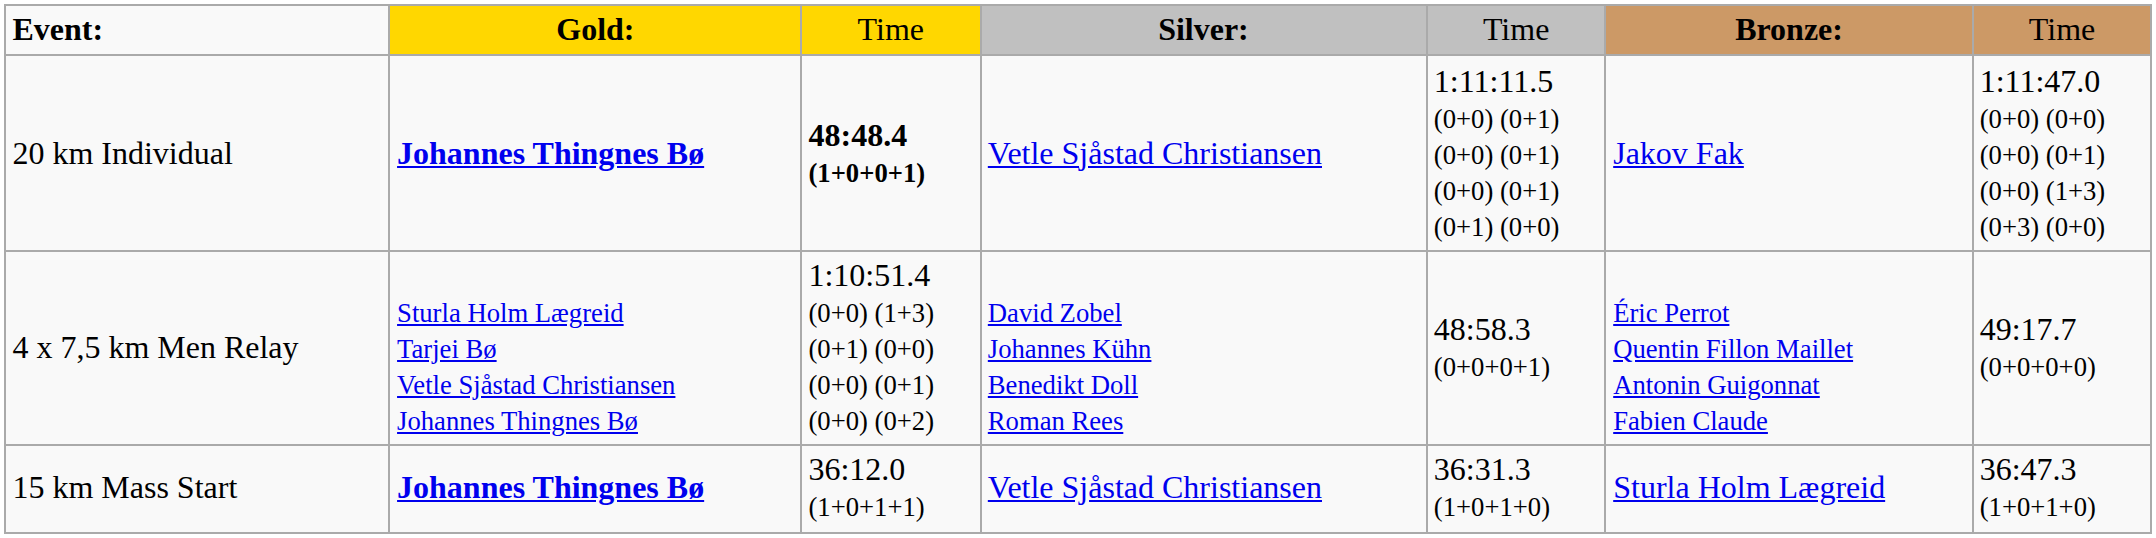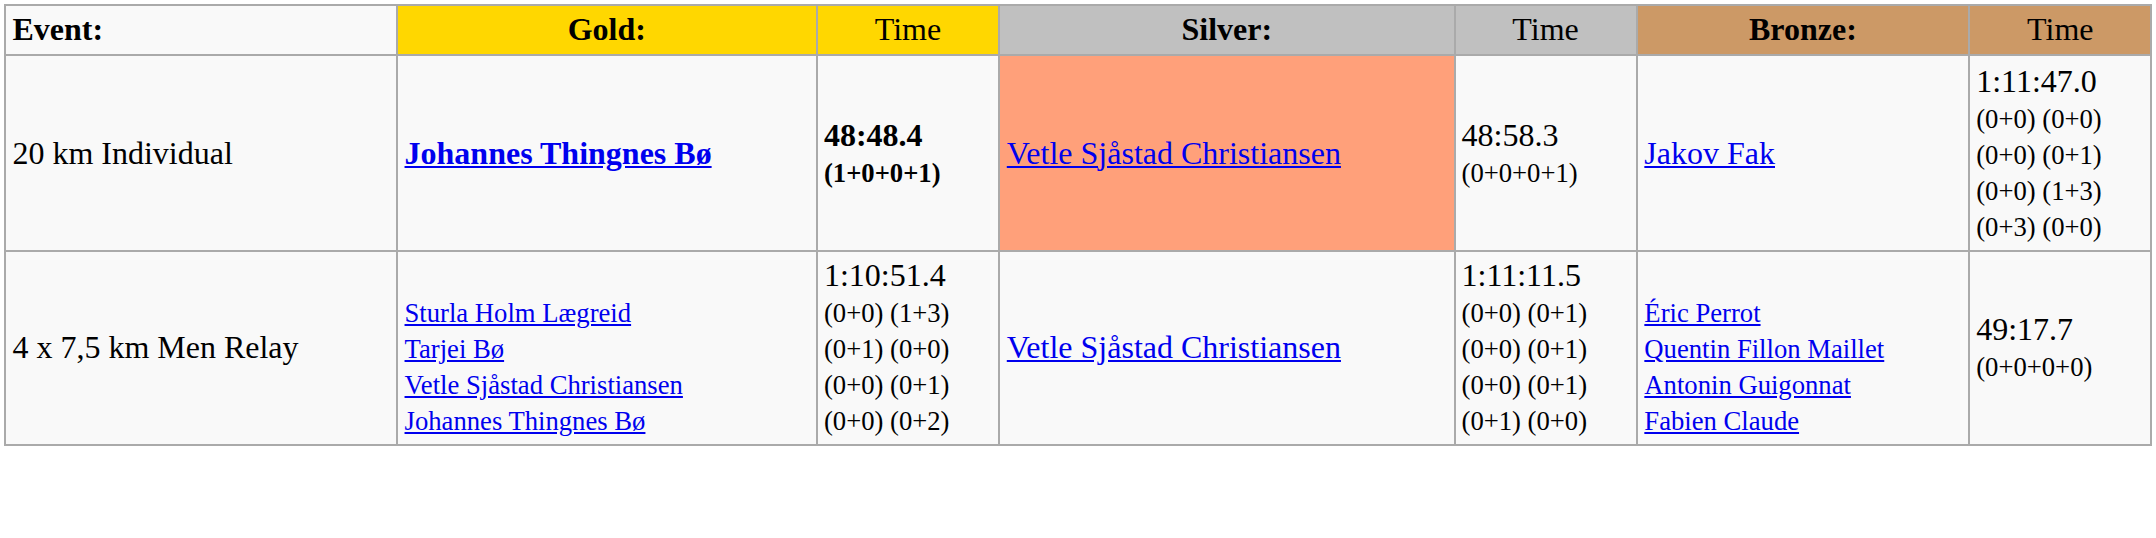20 km Individual | column 4: no background -> lightsalmon background
20 km Individual | column 5: 1:11:11.5 (0+0) (0+1) (0+0) (0+1) (0+0) (0+1) (0+1) (0+0) -> 48:58.3 (0+0+0+1)
4 x 7,5 km Men Relay | column 4: David Zobel Johannes Kühn Benedikt Doll Roman Rees -> Vetle Sjåstad Christiansen
4 x 7,5 km Men Relay | column 5: 48:58.3 (0+0+0+1) -> 1:11:11.5 (0+0) (0+1) (0+0) (0+1) (0+0) (0+1) (0+1) (0+0)
- row: 15 km Mass Start | Johannes Thingnes Bø | 36:12.0 (1+0+1+1) | Vetle Sjåstad Christiansen | 36:31.3 (1+0+1+0) | Sturla Holm Lægreid | 36:47.3 (1+0+1+0)
